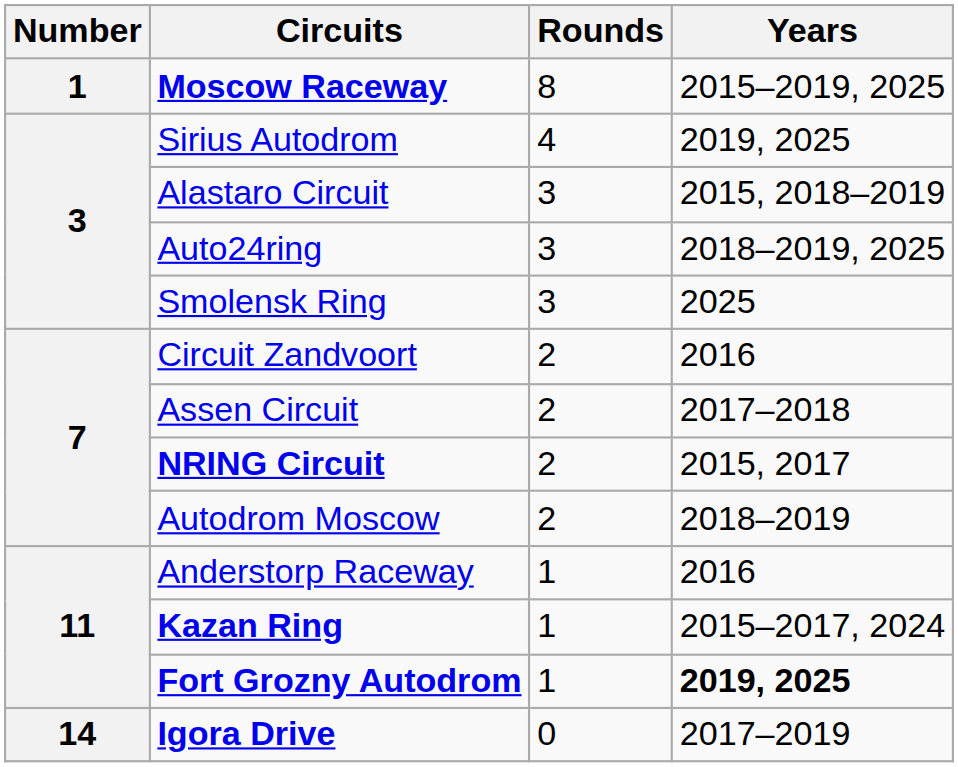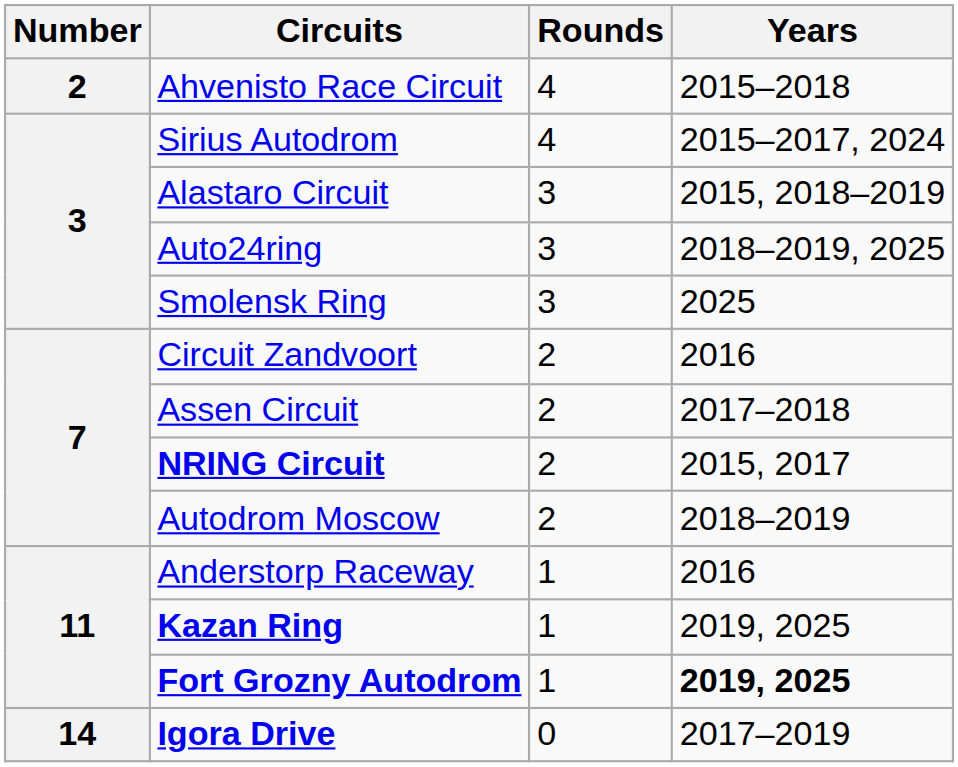- row: 1 | Moscow Raceway | 8 | 2015–2019, 2025
+ row: 2 | Ahvenisto Race Circuit | 4 | 2015–2018
Sirius Autodrom | Years: 2019, 2025 -> 2015–2017, 2024
Kazan Ring | Years: 2015–2017, 2024 -> 2019, 2025
